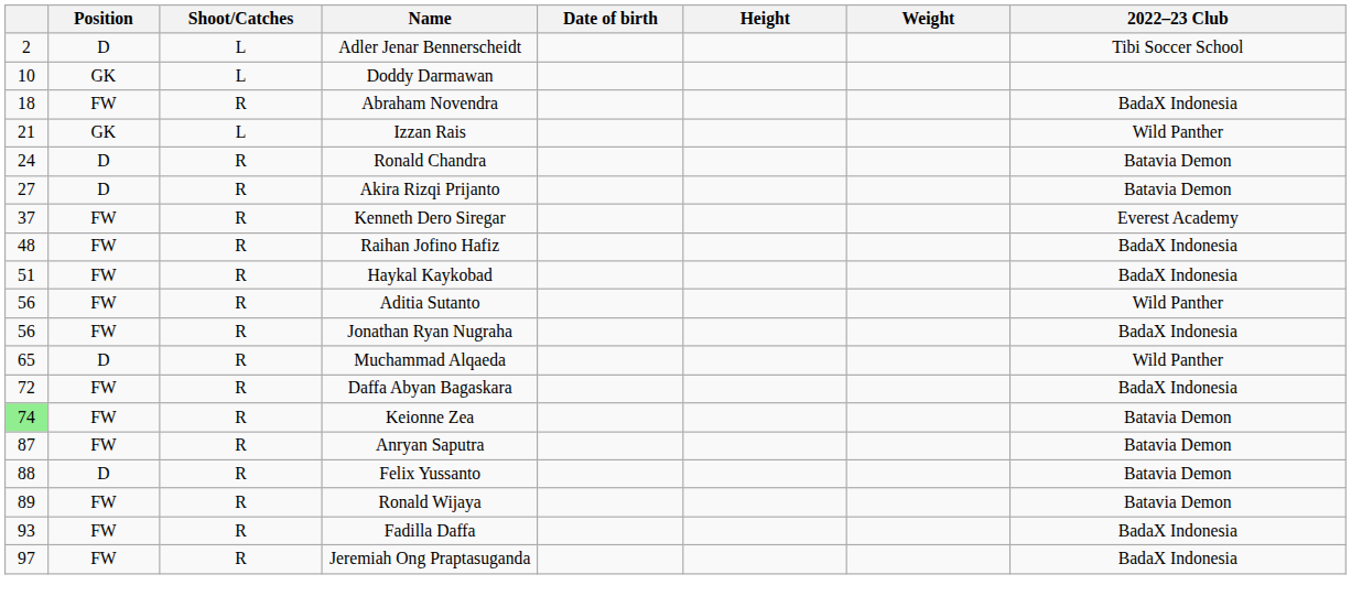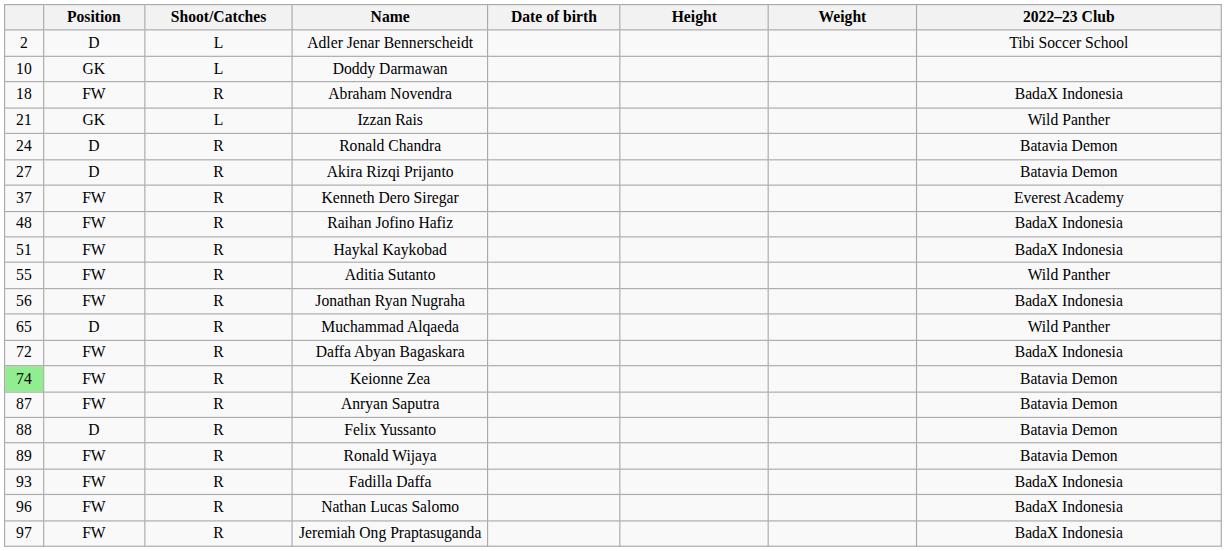Aditia Sutanto | column 1: 56 -> 55
+ row: 96 | FW | R | Nathan Lucas Salomo | BadaX Indonesia
